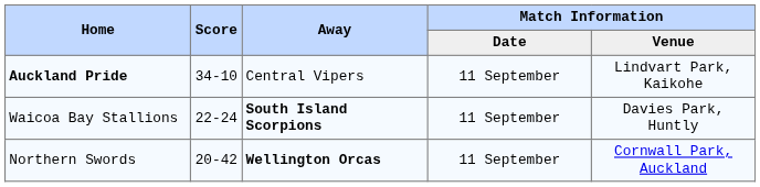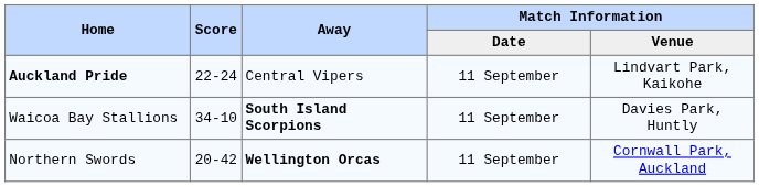Auckland Pride | Score: 34-10 -> 22-24
Waicoa Bay Stallions | Score: 22-24 -> 34-10
